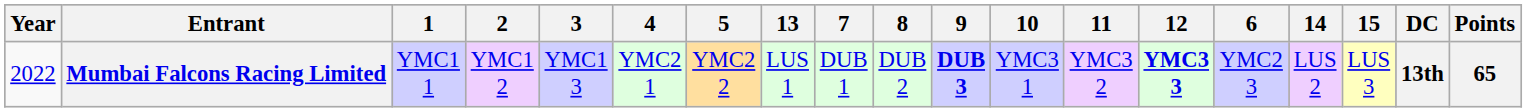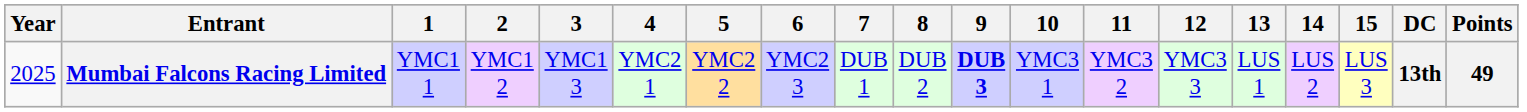columns swapped: 6 <-> 13
Mumbai Falcons Racing Limited | Year: 2022 -> 2025
Mumbai Falcons Racing Limited | 12: bold -> normal
Mumbai Falcons Racing Limited | Points: 65 -> 49
